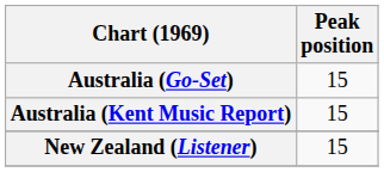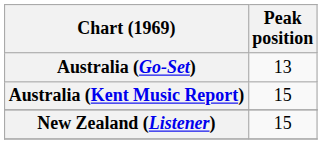Australia (Go-Set) | Peak position: 15 -> 13
